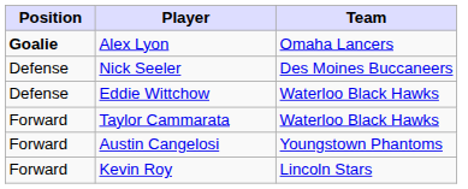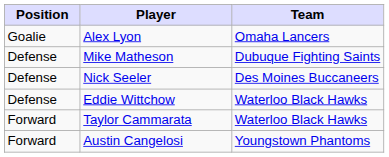Alex Lyon | Position: bold -> normal
+ row: Defense | Mike Matheson | Dubuque Fighting Saints
- row: Forward | Kevin Roy | Lincoln Stars
